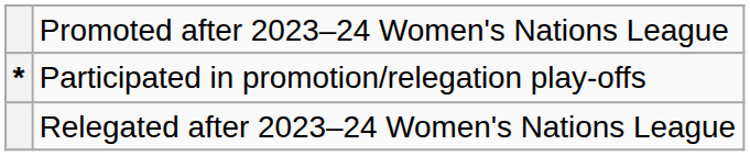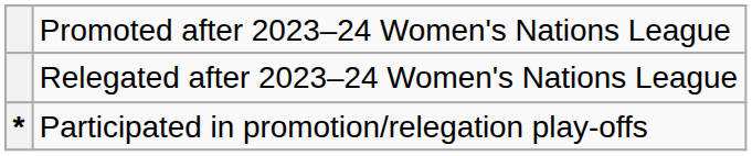rows swapped: Relegated after 2023–24 Women's Nations League <-> Participated in promotion/relegation play-offs
